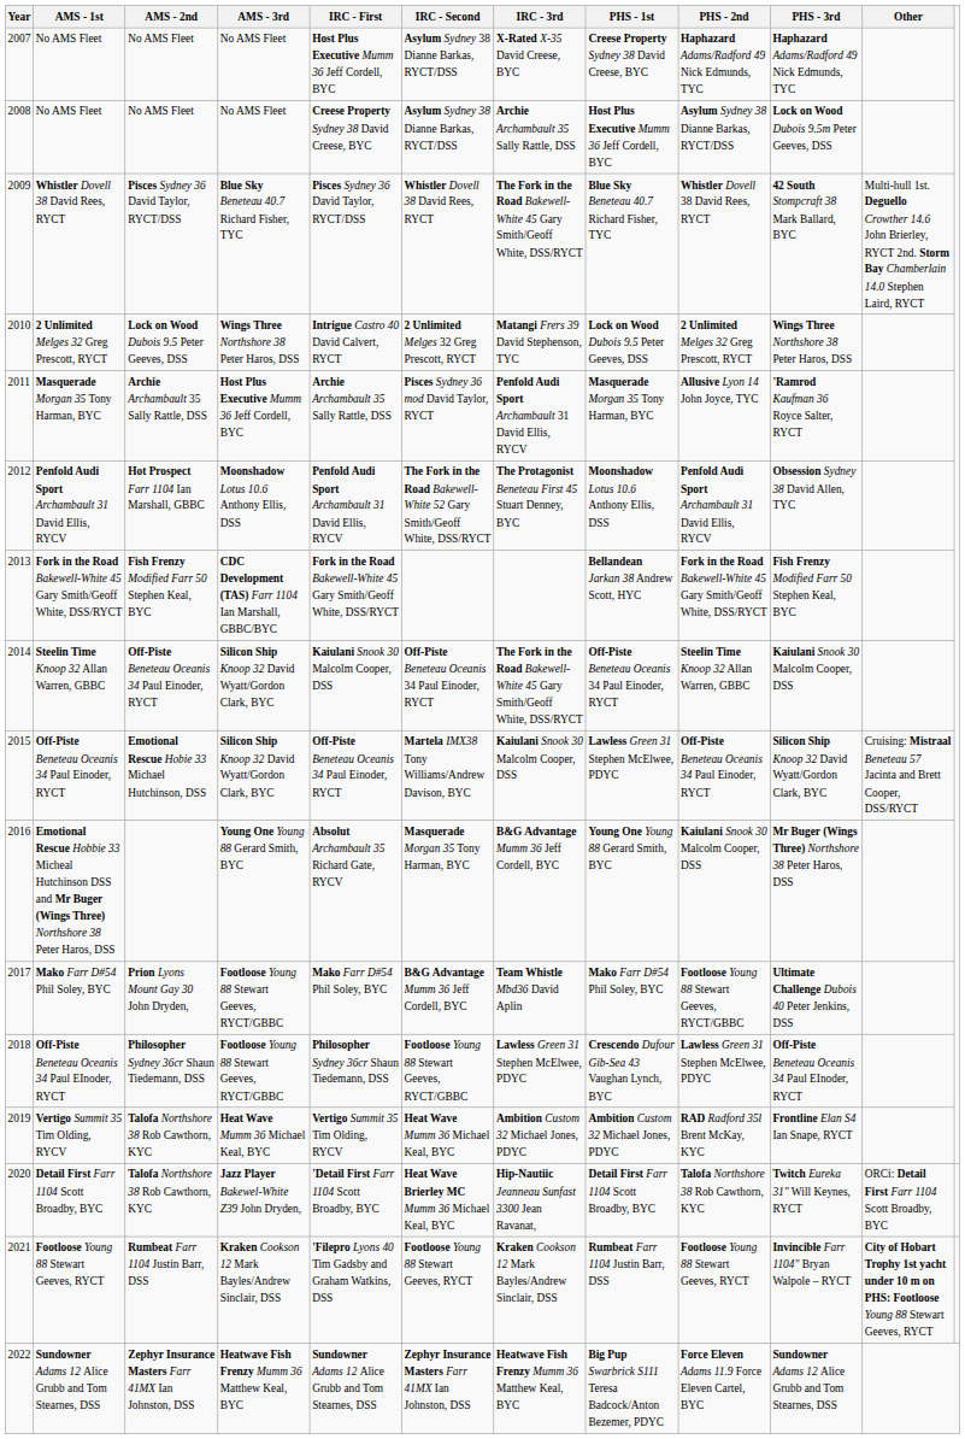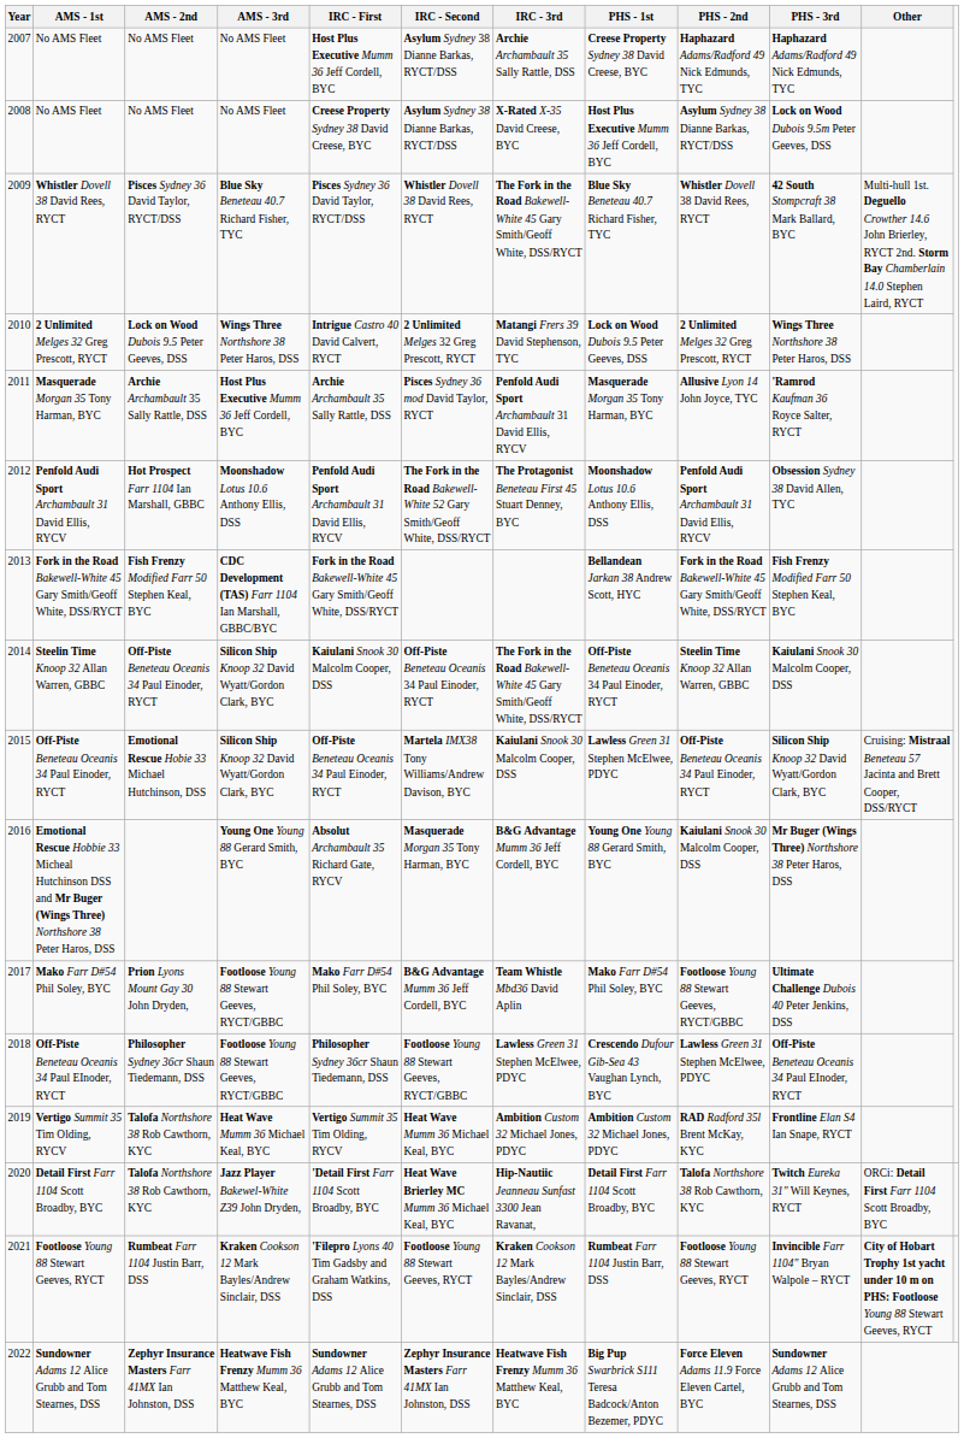2007 / No AMS Fleet | IRC - 3rd: X-Rated X-35 David Creese, BYC -> Archie Archambault 35 Sally Rattle, DSS
2008 / No AMS Fleet | IRC - 3rd: Archie Archambault 35 Sally Rattle, DSS -> X-Rated X-35 David Creese, BYC
